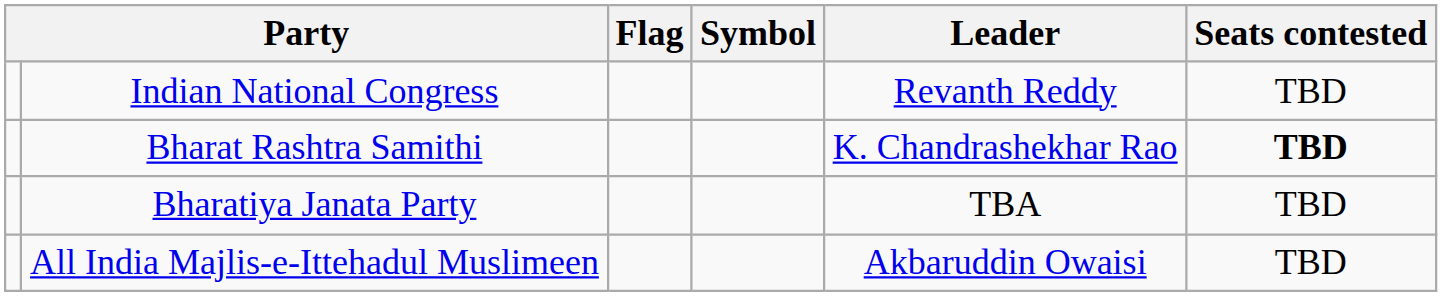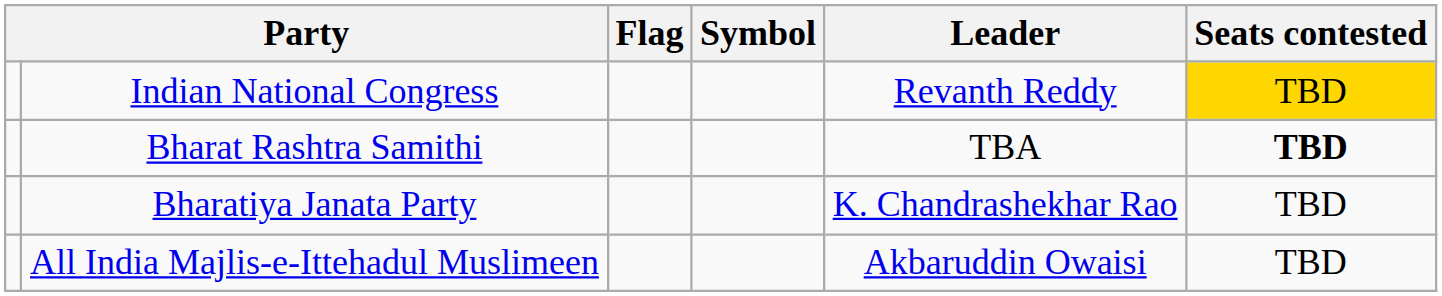Indian National Congress | Seats contested: no background -> gold background
Bharat Rashtra Samithi | Leader: K. Chandrashekhar Rao -> TBA
Bharatiya Janata Party | Leader: TBA -> K. Chandrashekhar Rao
